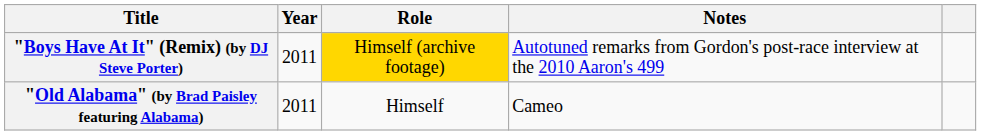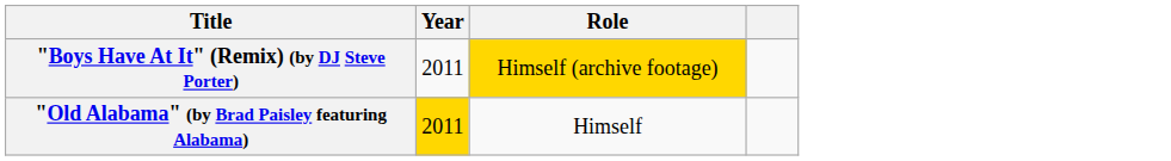- column: Notes | Autotuned remarks from Gordon's post-race interview at the 2010 Aaron's 499 | Cameo
"Old Alabama" (by Brad Paisley featuring Alabama) | Year: no background -> gold background
